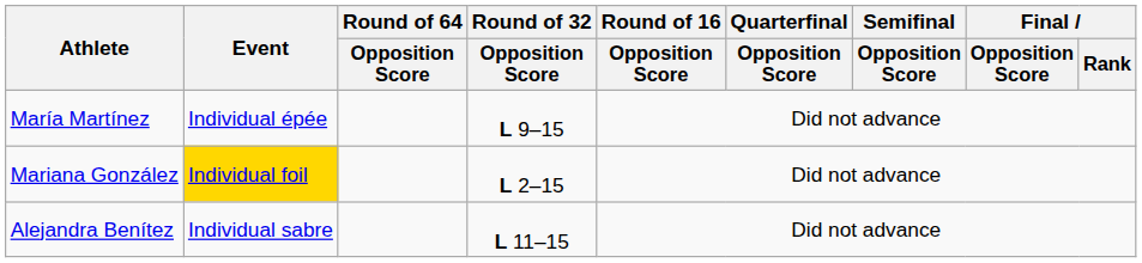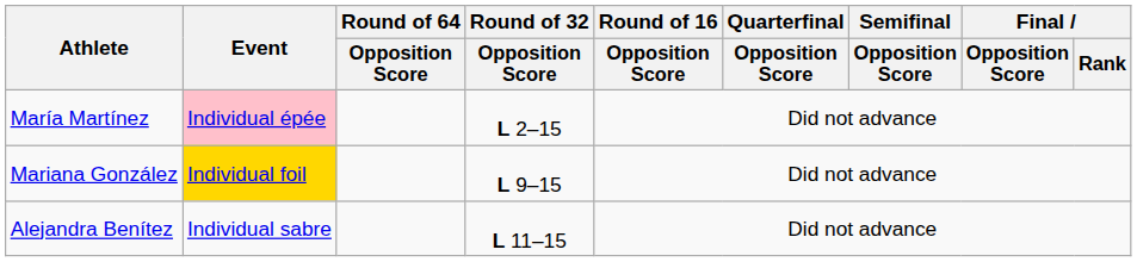María Martínez | Event: no background -> pink background
María Martínez | Round of 32 / Opposition Score: L 9–15 -> L 2–15
Mariana González | Round of 32 / Opposition Score: L 2–15 -> L 9–15
